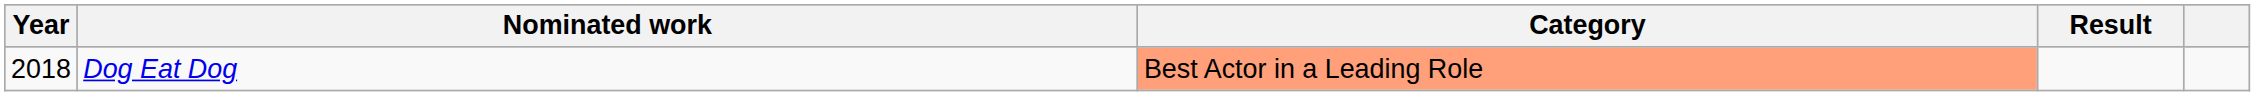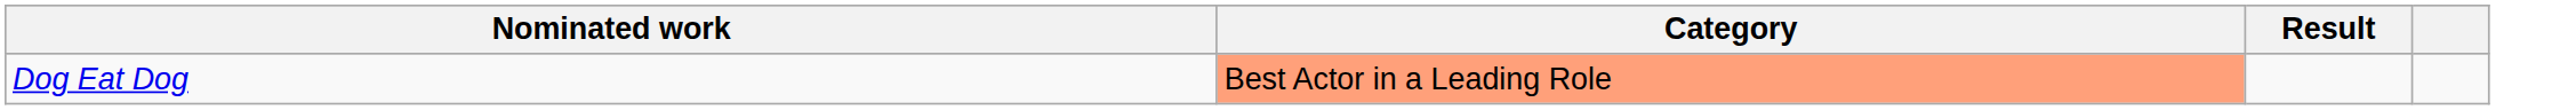- column: Year | 2018
